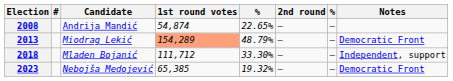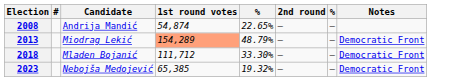2018 | Notes: Independent, support -> Democratic Front
